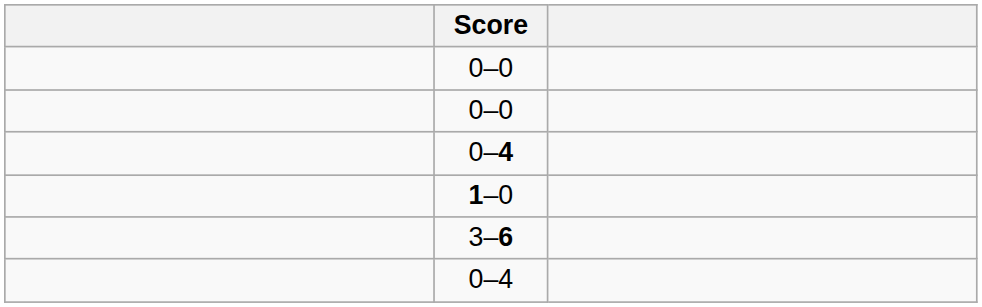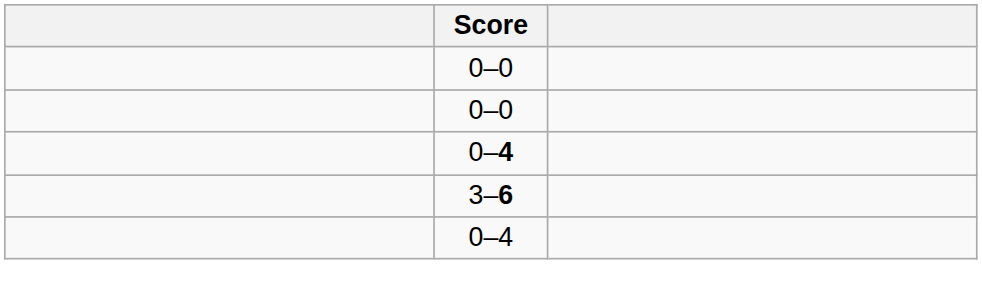- row: 1–0
